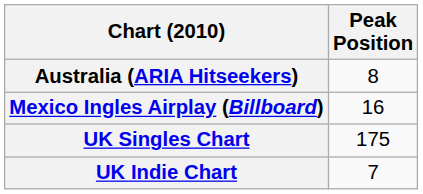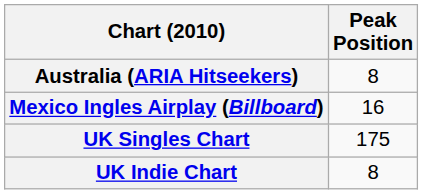UK Indie Chart | Peak Position: 7 -> 8
